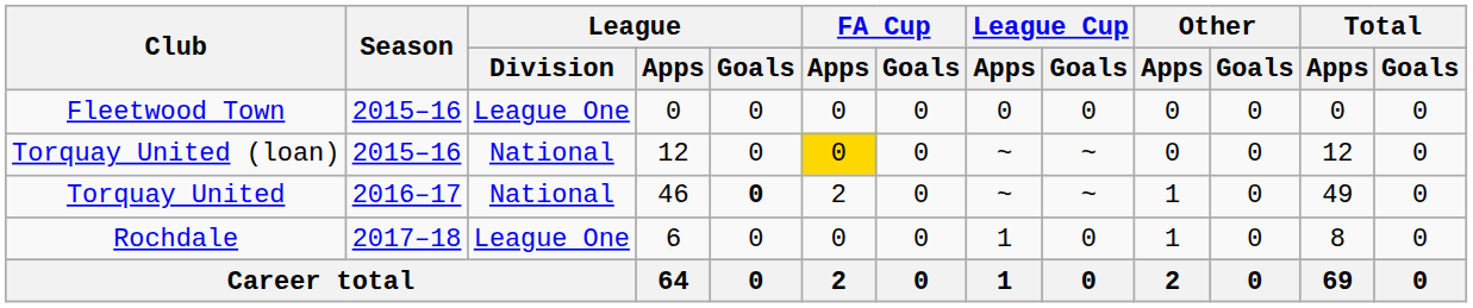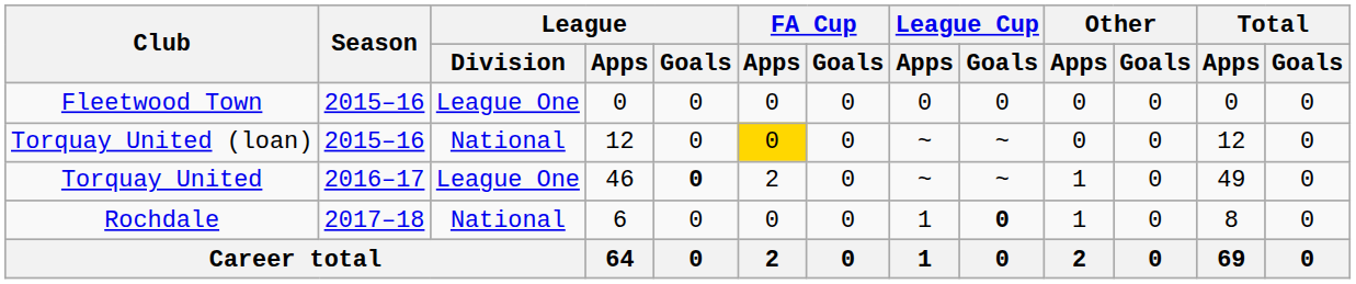Torquay United | League / Division: National -> League One
Rochdale | League / Division: League One -> National
Rochdale | League Cup / Goals: normal -> bold
